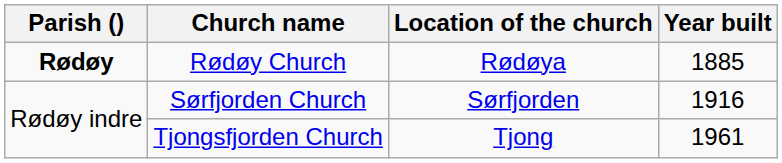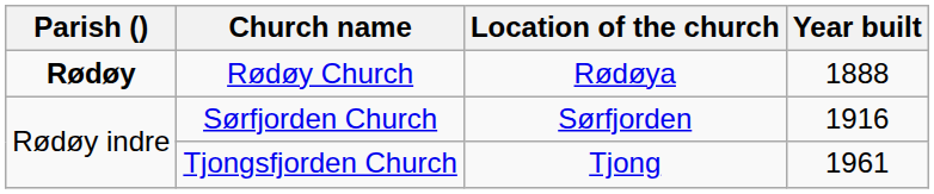Rødøy Church | Year built: 1885 -> 1888
